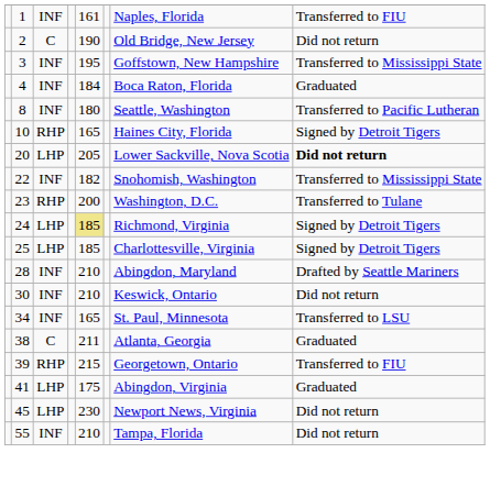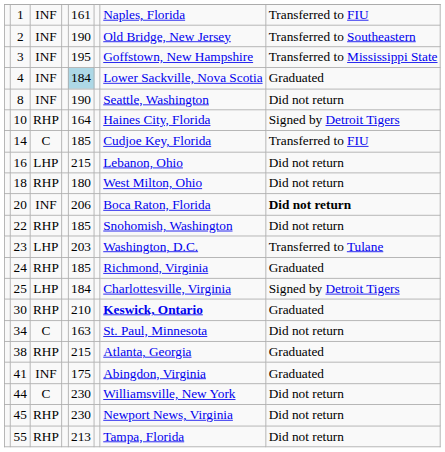2 | column 3: C -> INF
2 | column 8: Did not return -> Transferred to Southeastern
4 | column 5: no background -> lightblue background
4 | column 7: Boca Raton, Florida -> Lower Sackville, Nova Scotia
8 | column 5: 180 -> 190
8 | column 8: Transferred to Pacific Lutheran -> Did not return
10 | column 5: 165 -> 164
+ row: 14 | C | 185 | Cudjoe Key, Florida | Transferred to FIU
+ row: 16 | LHP | 215 | Lebanon, Ohio | Did not return
+ row: 18 | RHP | 180 | West Milton, Ohio | Did not return
20 | column 3: LHP -> INF
20 | column 5: 205 -> 206
20 | column 7: Lower Sackville, Nova Scotia -> Boca Raton, Florida
22 | column 3: INF -> RHP
22 | column 5: 182 -> 185
22 | column 8: Transferred to Mississippi State -> Did not return
23 | column 3: RHP -> LHP
23 | column 5: 200 -> 203
24 | column 3: LHP -> RHP
24 | column 5: khaki background -> no background
24 | column 8: Signed by Detroit Tigers -> Graduated
25 | column 5: 185 -> 184
- row: 28 | INF | 210 | Abingdon, Maryland | Drafted by Seattle Mariners
30 | column 3: INF -> RHP
30 | column 7: normal -> bold
30 | column 8: Did not return -> Graduated
34 | column 3: INF -> C
34 | column 5: 165 -> 163
34 | column 8: Transferred to LSU -> Did not return
38 | column 3: C -> RHP
38 | column 5: 211 -> 215
- row: 39 | RHP | 215 | Georgetown, Ontario | Transferred to FIU
41 | column 3: LHP -> INF
+ row: 44 | C | 230 | Williamsville, New York | Did not return
45 | column 3: LHP -> RHP
55 | column 3: INF -> RHP
55 | column 5: 210 -> 213
